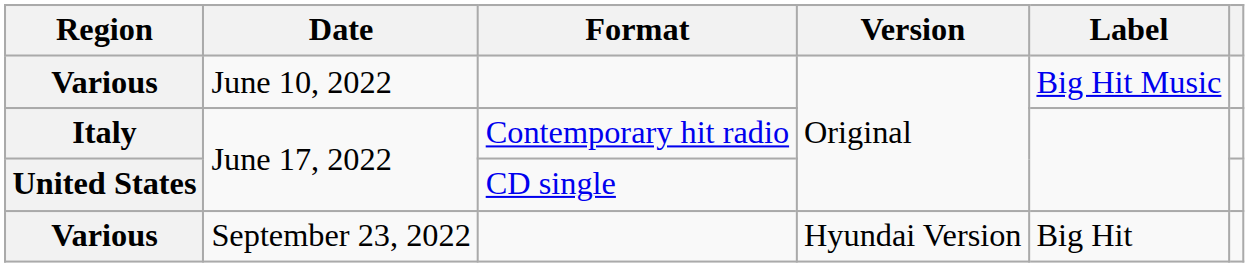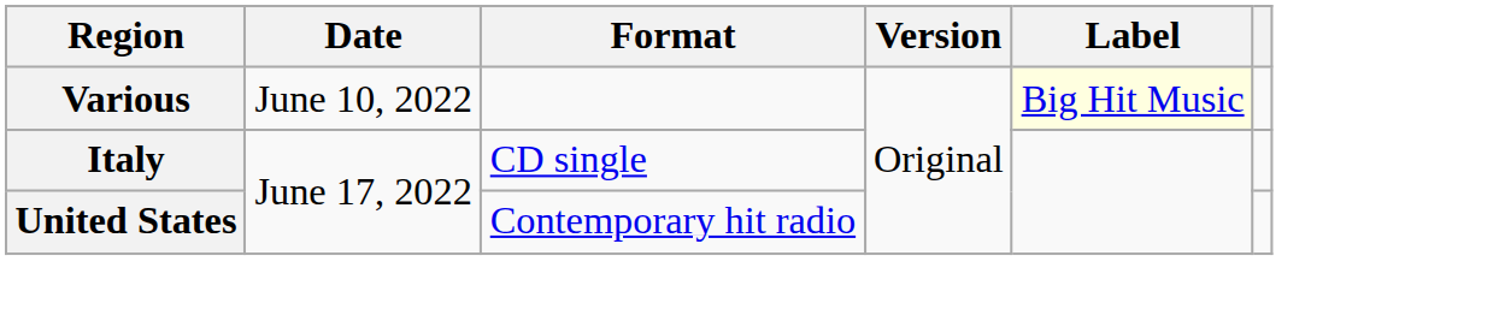Various / June 10, 2022 | Label: no background -> lightyellow background
Italy | Format: Contemporary hit radio -> CD single
United States | Format: CD single -> Contemporary hit radio
- row: Various | September 23, 2022 | Hyundai Version | Big Hit
